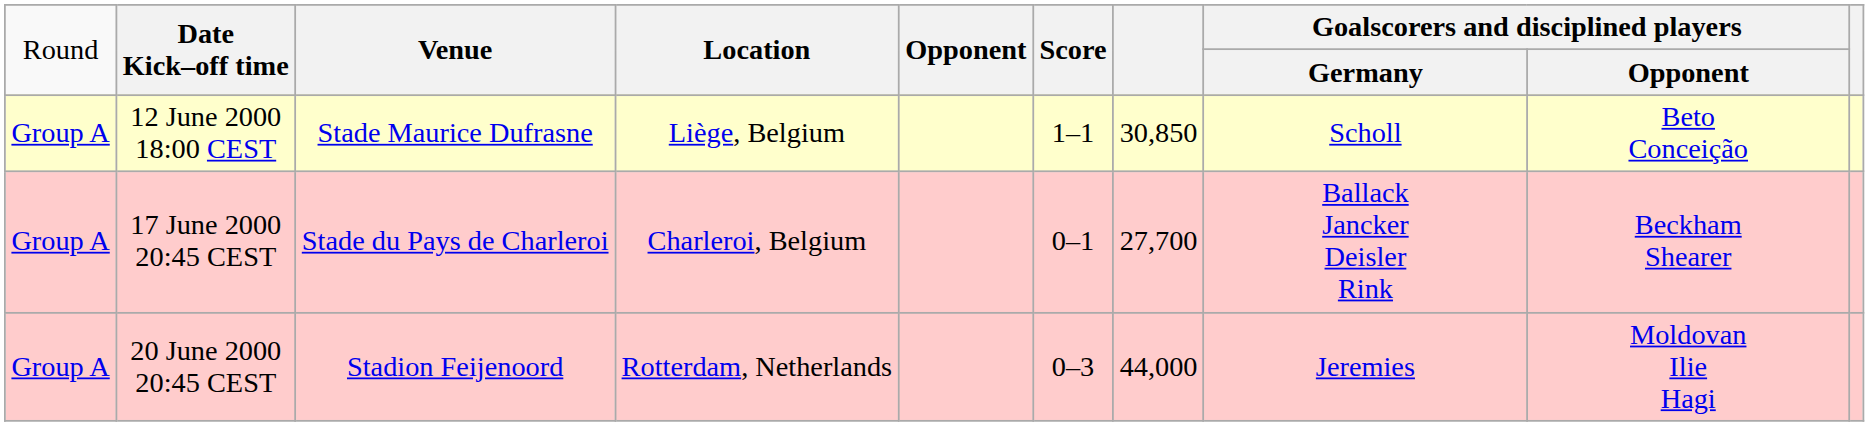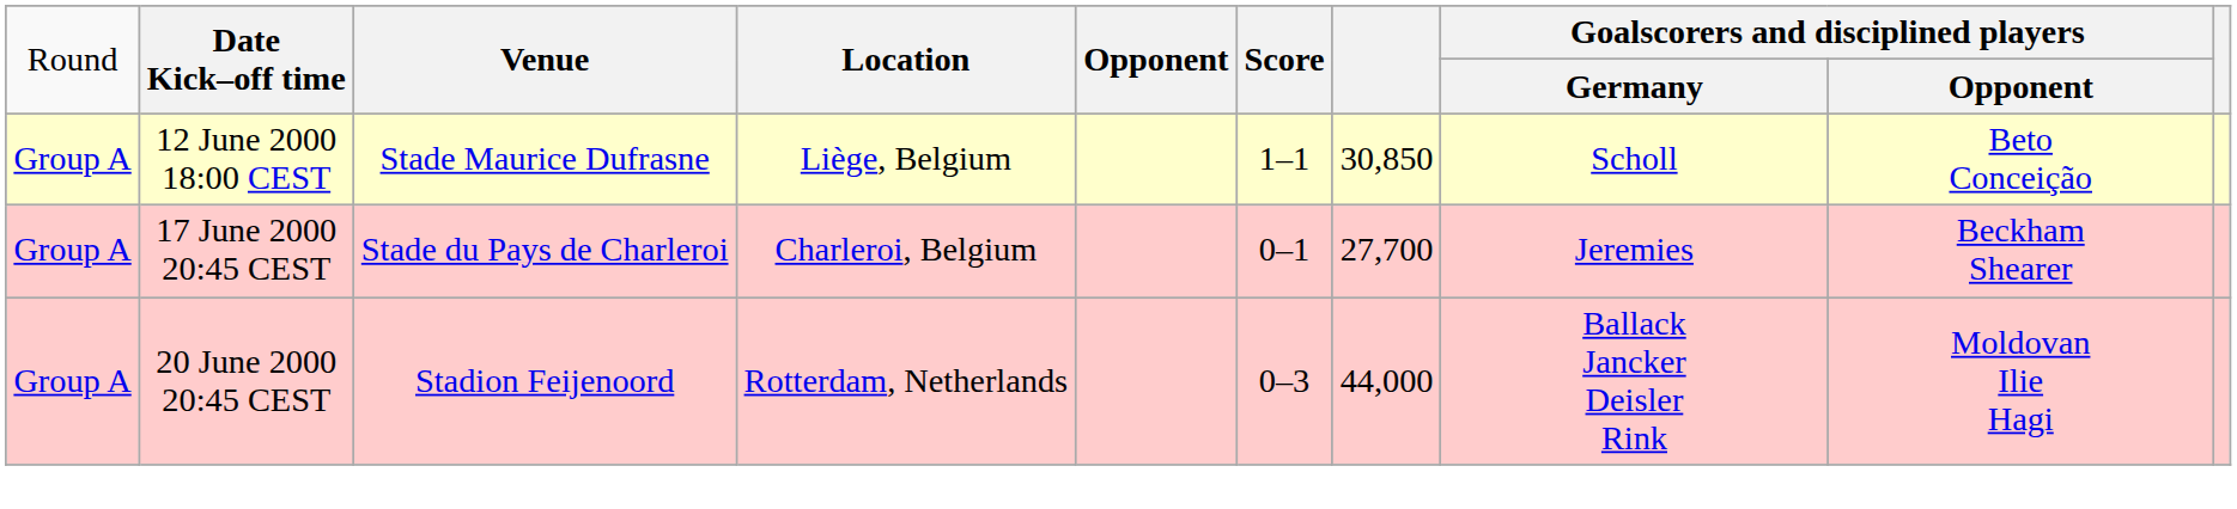17 June 2000 20:45 CEST | column 8: Ballack Jancker Deisler Rink -> Jeremies
20 June 2000 20:45 CEST | column 8: Jeremies -> Ballack Jancker Deisler Rink
